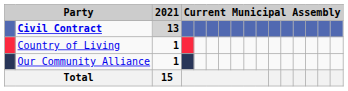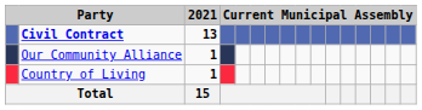Civil Contract | 2021: lightgrey background -> no background
rows swapped: Our Community Alliance <-> Country of Living
